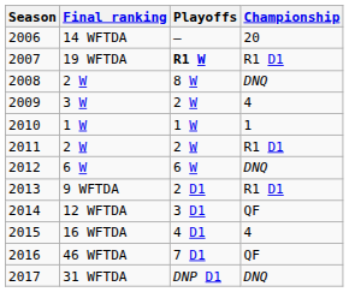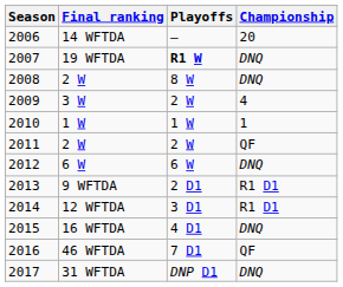19 WFTDA | Championship: R1 D1 -> DNQ
2011 / 2 W | Championship: R1 D1 -> QF
12 WFTDA | Championship: QF -> R1 D1
16 WFTDA | Championship: 4 -> DNQ
